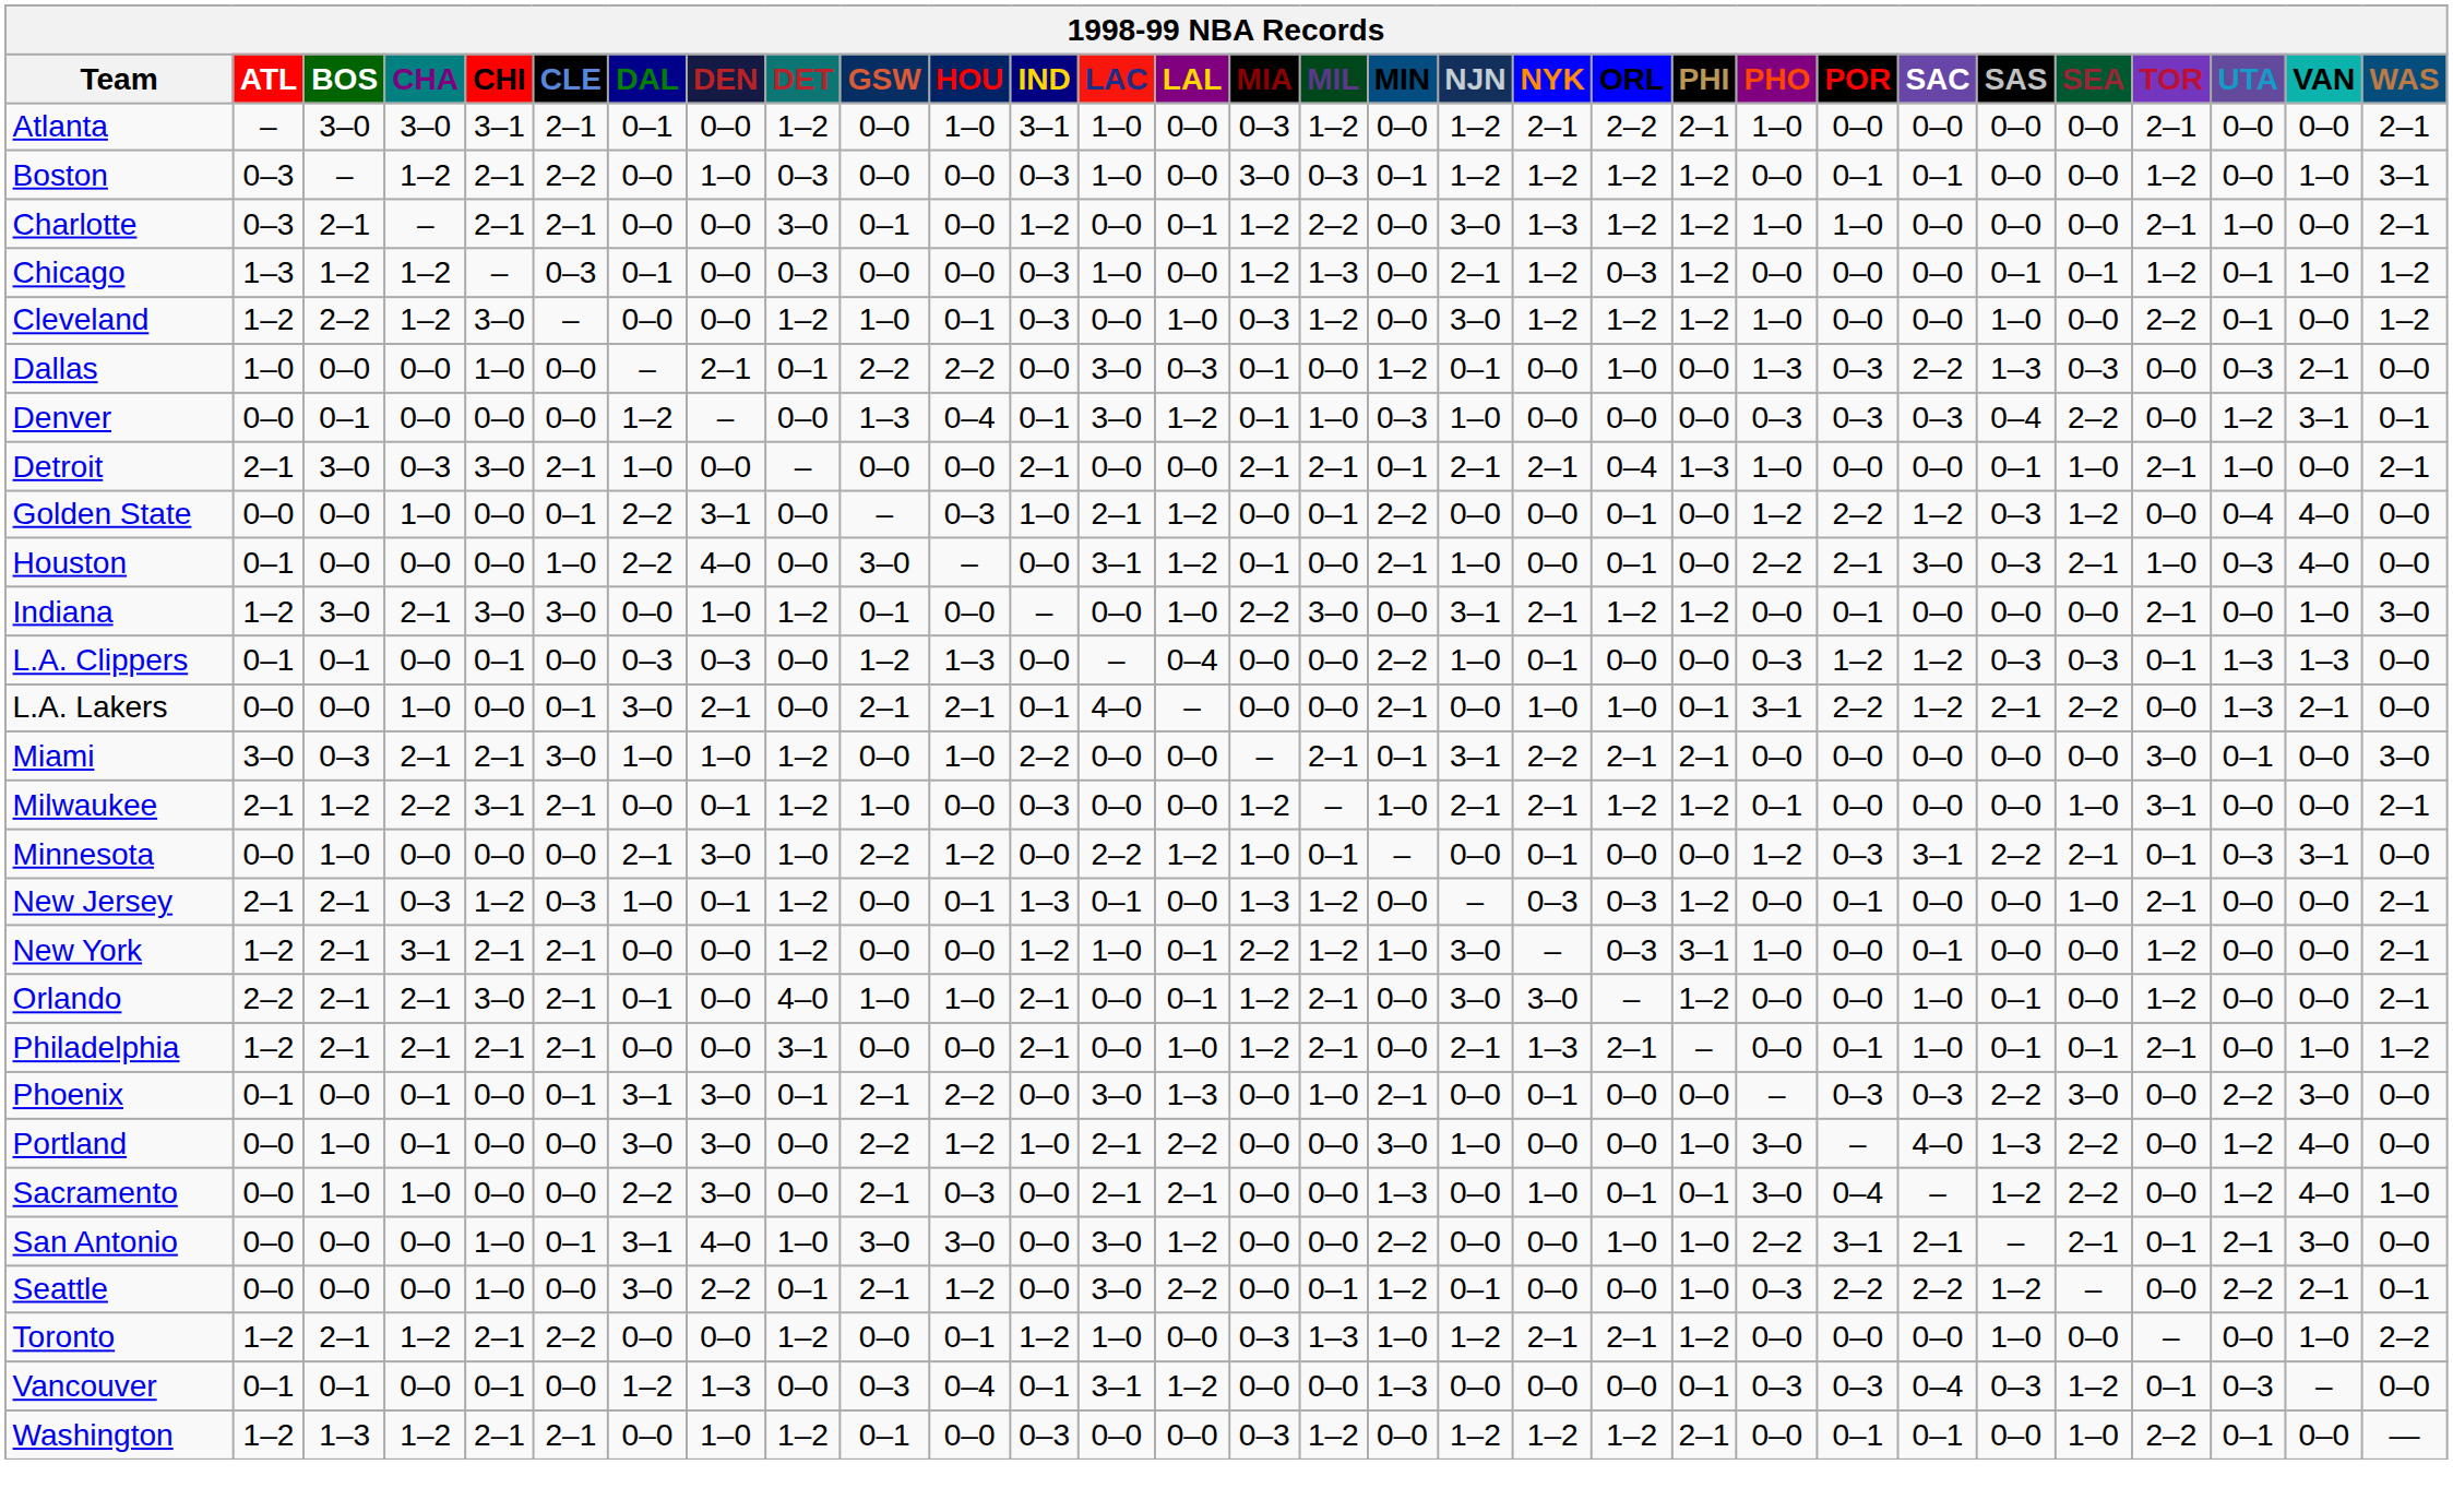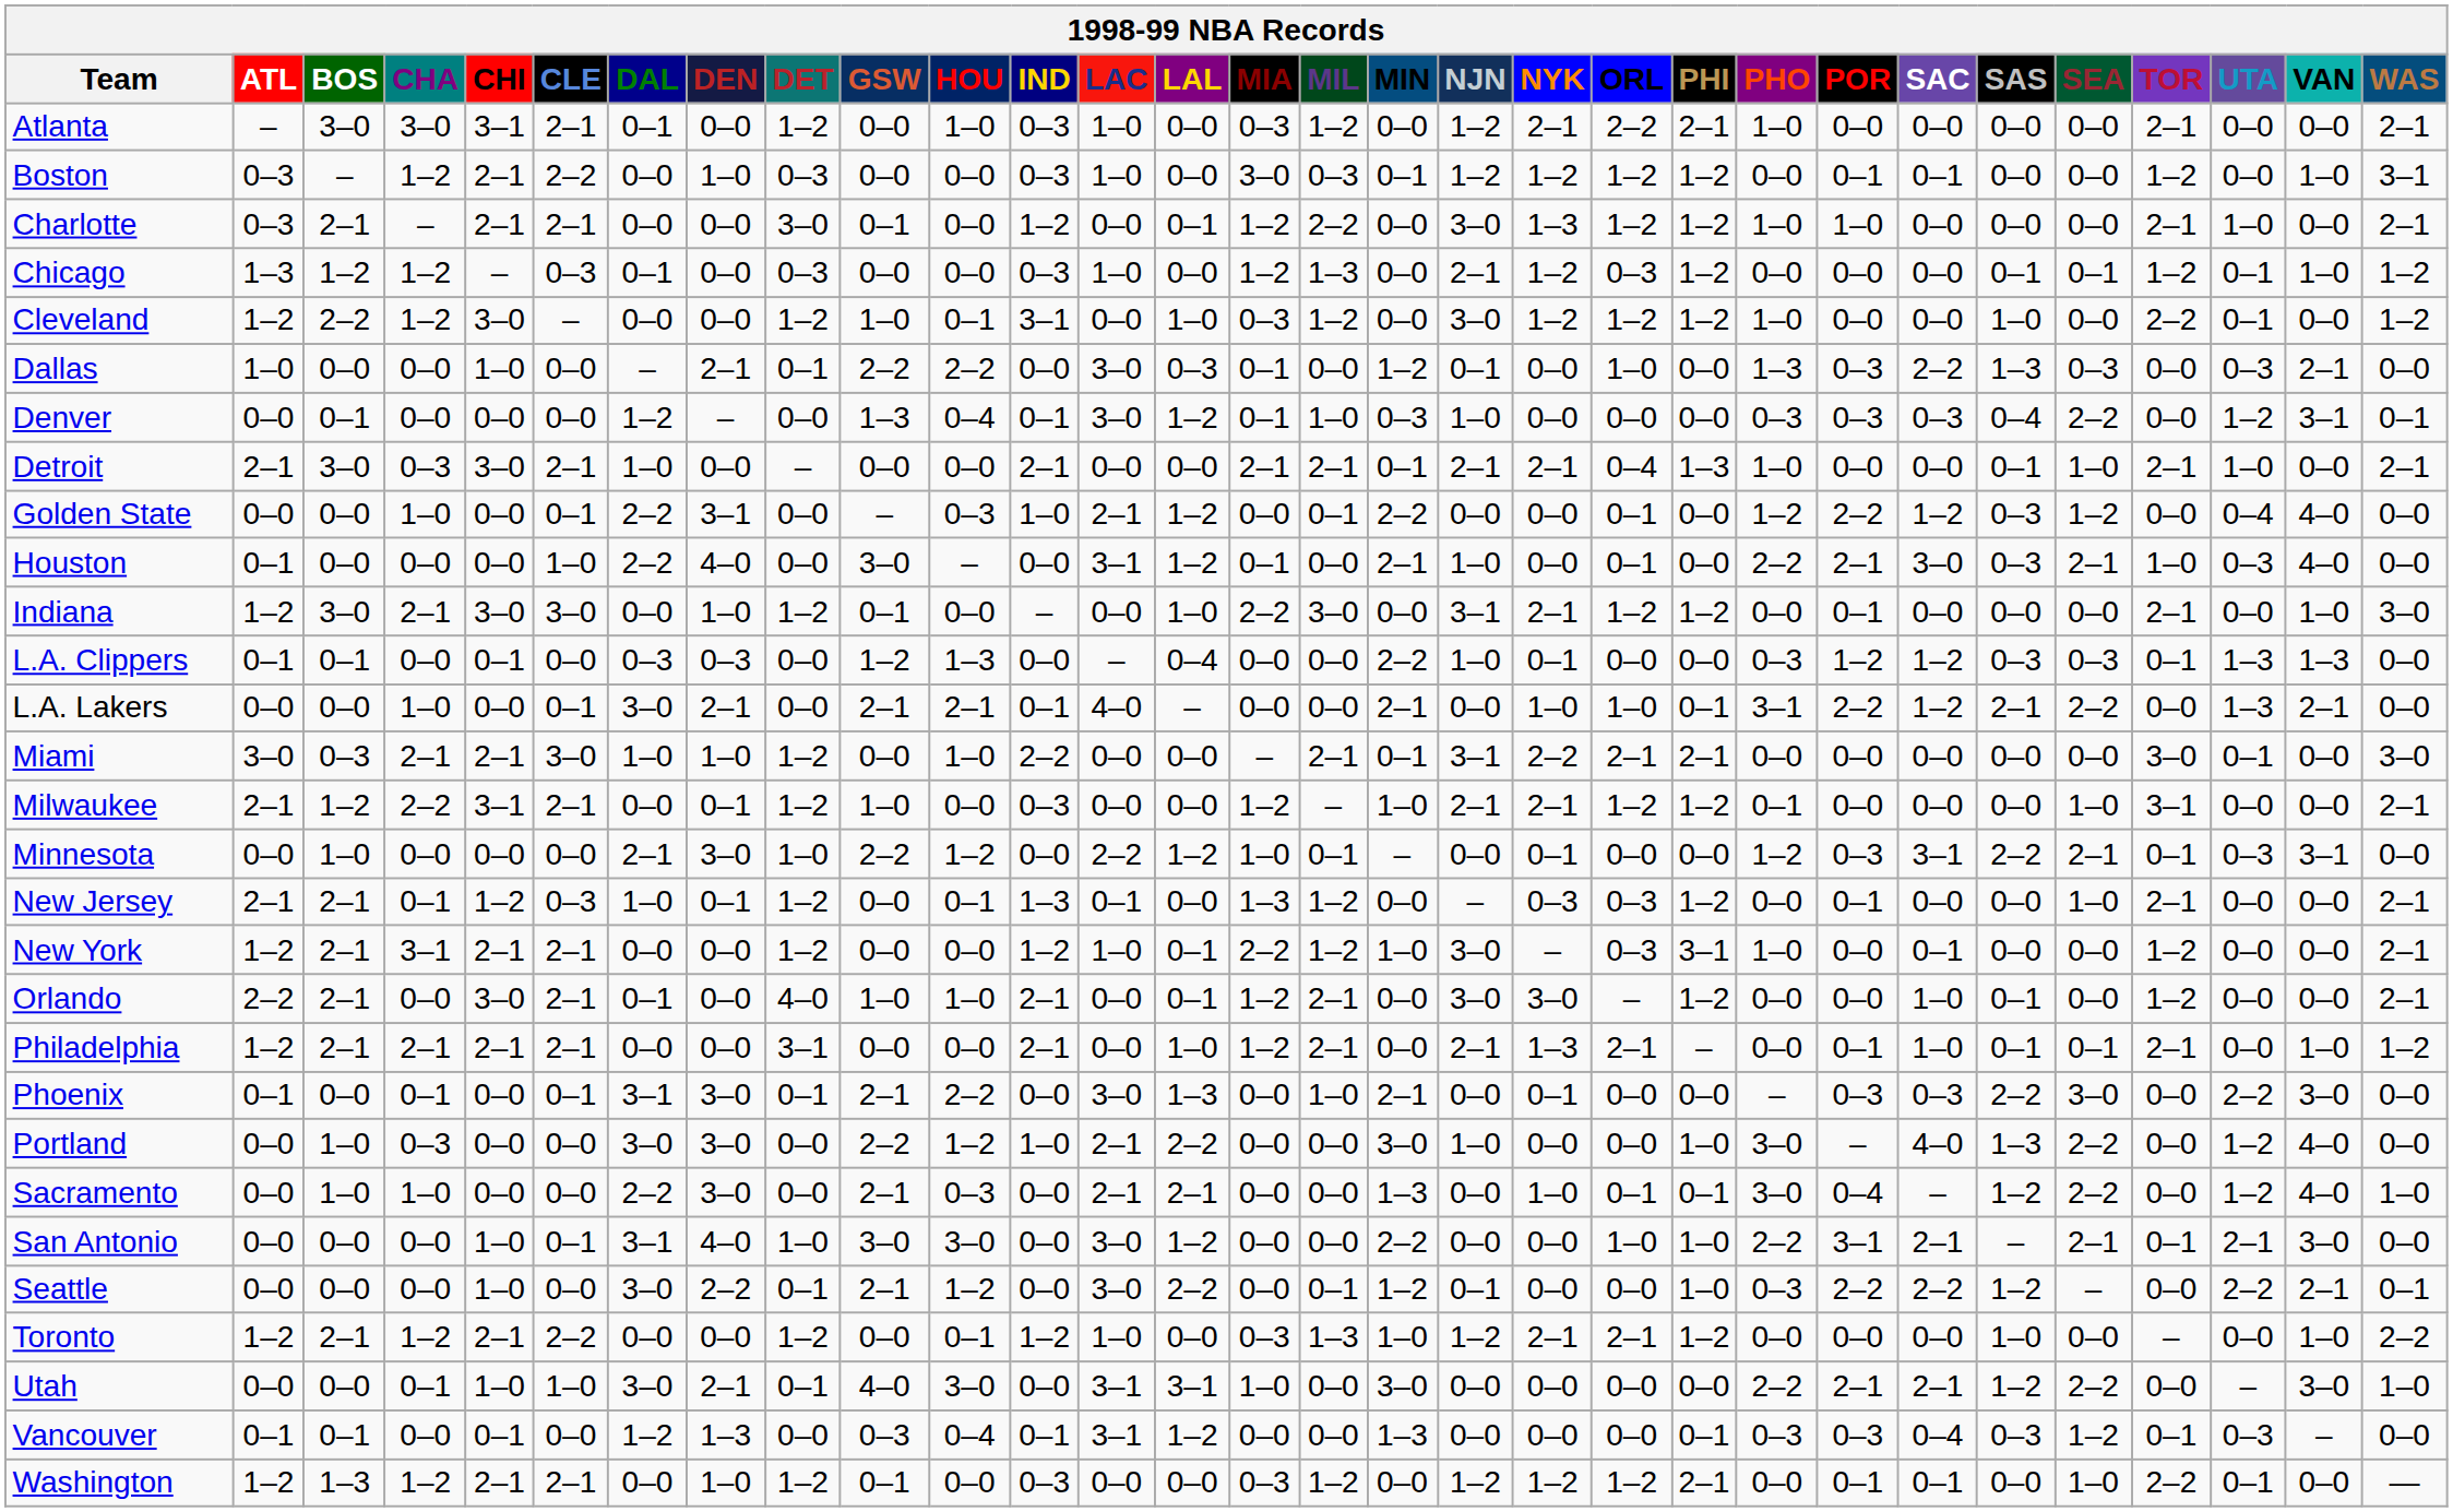Atlanta | IND: 3–1 -> 0–3
Cleveland | IND: 0–3 -> 3–1
New Jersey | CHA: 0–3 -> 0–1
Orlando | CHA: 2–1 -> 0–0
Portland | CHA: 0–1 -> 0–3
+ row: Utah | 0–0 | 0–0 | 0–1 | 1–0 | 1–0 | 3–0 | 2–1 | 0–1 | 4–0 | 3–0 | 0–0 | 3–1 | 3–1 | 1–0 | 0–0 | 3–0 | 0–0 | 0–0 | 0–0 | 0–0 | 2–2 | 2–1 | 2–1 | 1–2 | 2–2 | 0–0 | – | 3–0 | 1–0
